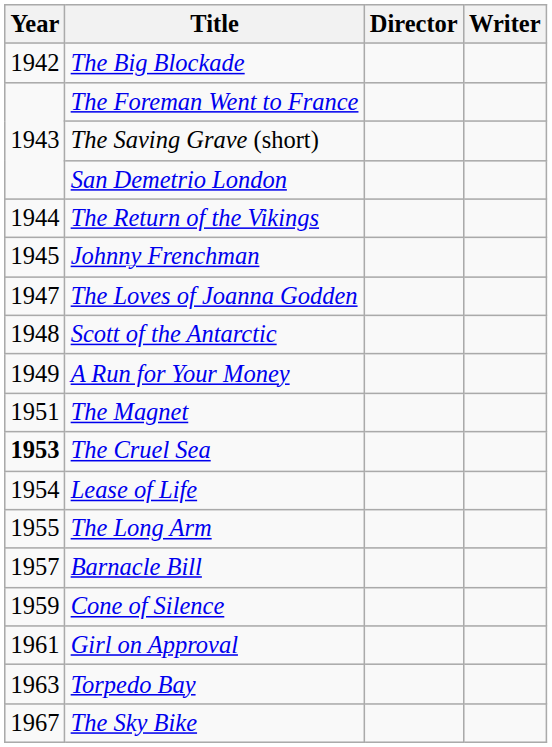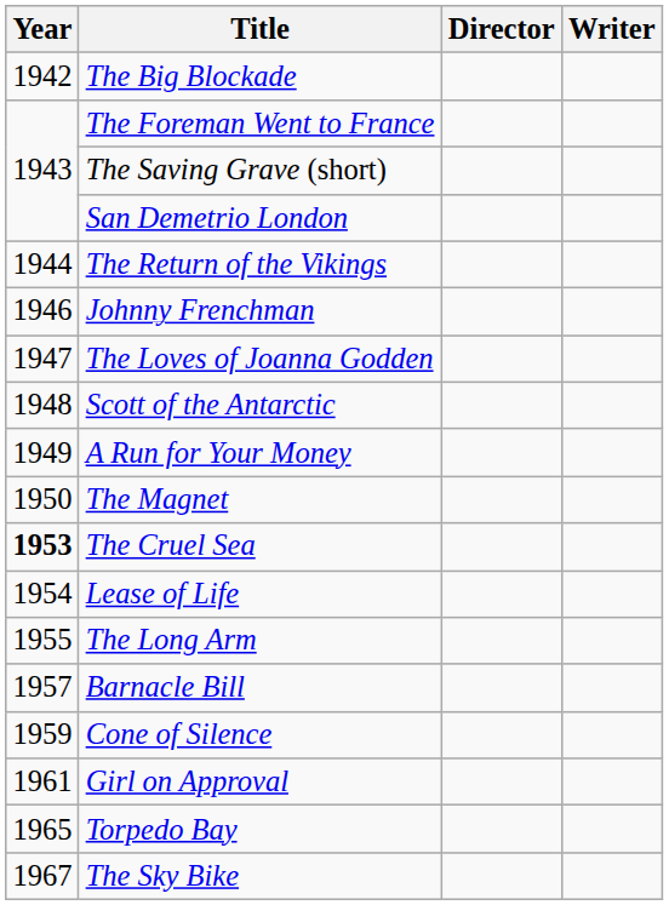Johnny Frenchman | Year: 1945 -> 1946
The Magnet | Year: 1951 -> 1950
Torpedo Bay | Year: 1963 -> 1965
